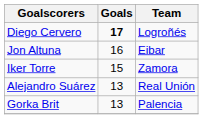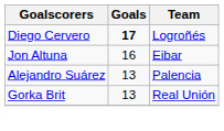- row: Iker Torre | 15 | Zamora
Alejandro Suárez | Team: Real Unión -> Palencia
Gorka Brit | Team: Palencia -> Real Unión
